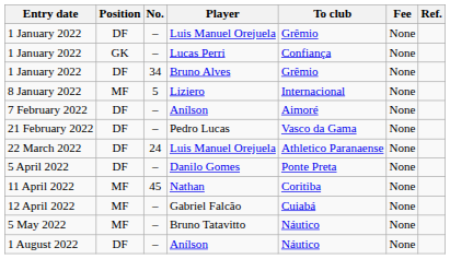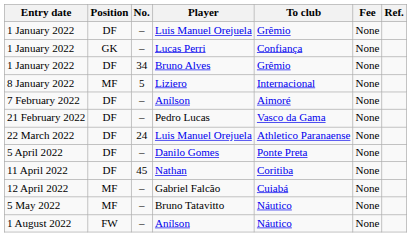11 April 2022 | Position: MF -> DF
1 August 2022 | Position: DF -> FW
